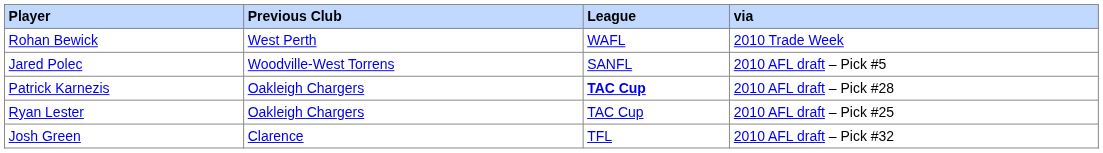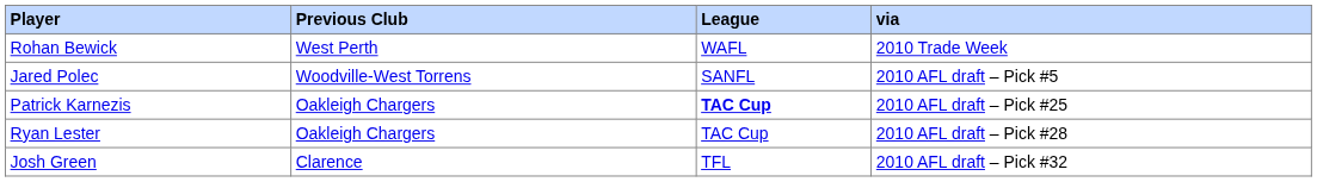Patrick Karnezis | via: 2010 AFL draft – Pick #28 -> 2010 AFL draft – Pick #25
Ryan Lester | via: 2010 AFL draft – Pick #25 -> 2010 AFL draft – Pick #28
